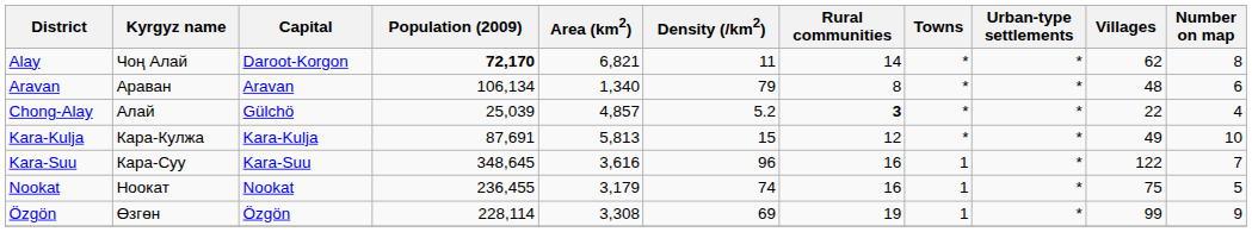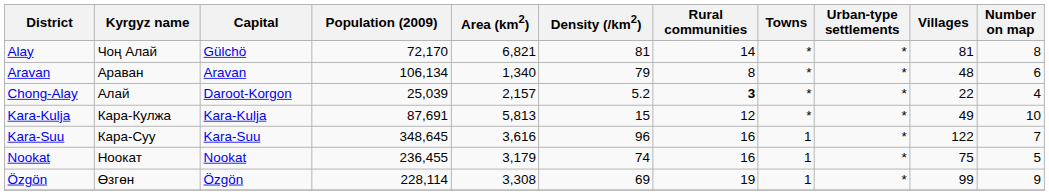Alay | Capital: Daroot-Korgon -> Gülchö
Alay | Population (2009): bold -> normal
Alay | Density (/km2): 11 -> 81
Alay | Villages: 62 -> 81
Chong-Alay | Capital: Gülchö -> Daroot-Korgon
Chong-Alay | Area (km2): 4,857 -> 2,157
